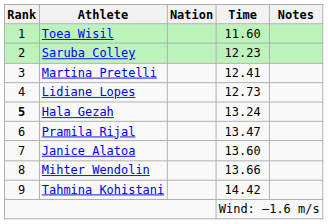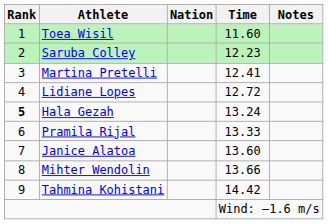Lidiane Lopes | Time: 12.73 -> 12.72
Pramila Rijal | Time: 13.47 -> 13.33
